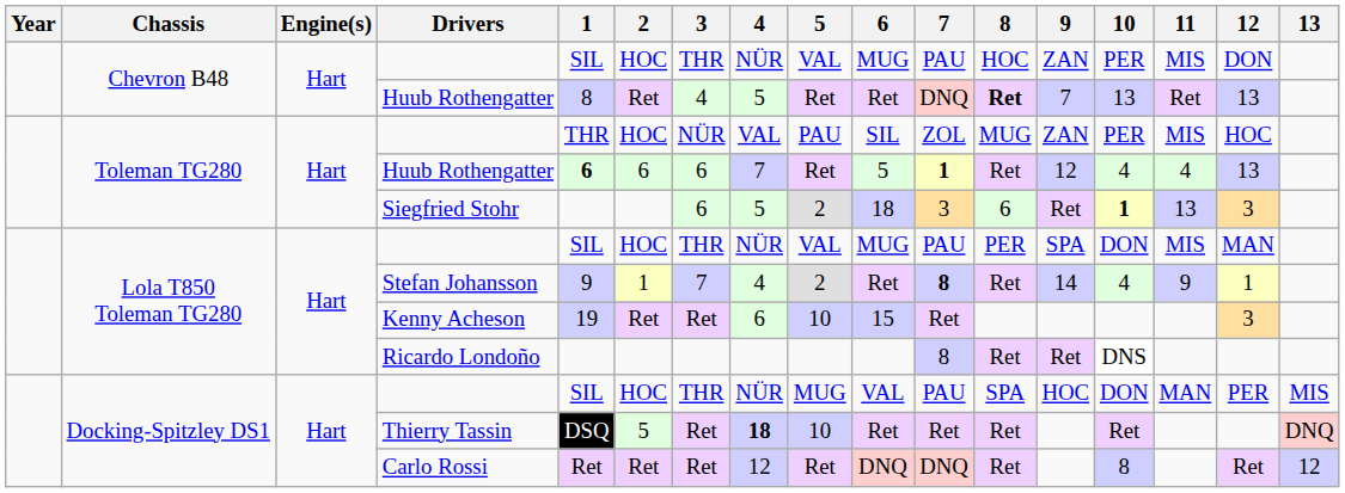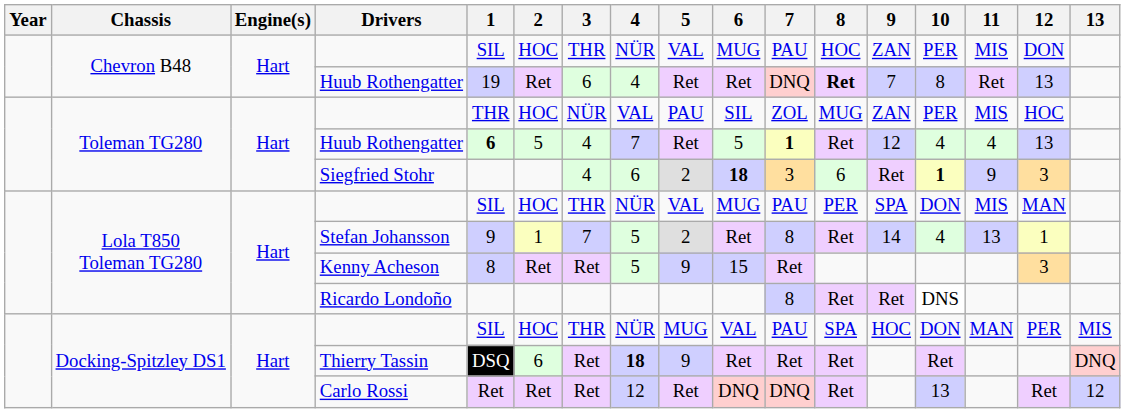Chevron B48 / Huub Rothengatter | 1: 8 -> 19
Chevron B48 / Huub Rothengatter | 3: 4 -> 6
Chevron B48 / Huub Rothengatter | 4: 5 -> 4
Chevron B48 / Huub Rothengatter | 10: 13 -> 8
Toleman TG280 / Huub Rothengatter | 2: 6 -> 5
Toleman TG280 / Huub Rothengatter | 3: 6 -> 4
Siegfried Stohr | 3: 6 -> 4
Siegfried Stohr | 4: 5 -> 6
Siegfried Stohr | 6: normal -> bold
Siegfried Stohr | 11: 13 -> 9
Stefan Johansson | 4: 4 -> 5
Stefan Johansson | 7: bold -> normal
Stefan Johansson | 11: 9 -> 13
Kenny Acheson | 1: 19 -> 8
Kenny Acheson | 4: 6 -> 5
Kenny Acheson | 5: 10 -> 9
Thierry Tassin | 2: 5 -> 6
Thierry Tassin | 5: 10 -> 9
Carlo Rossi | 10: 8 -> 13
